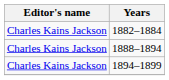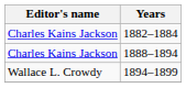1894–1899 | Editor's name: Charles Kains Jackson -> Wallace L. Crowdy
